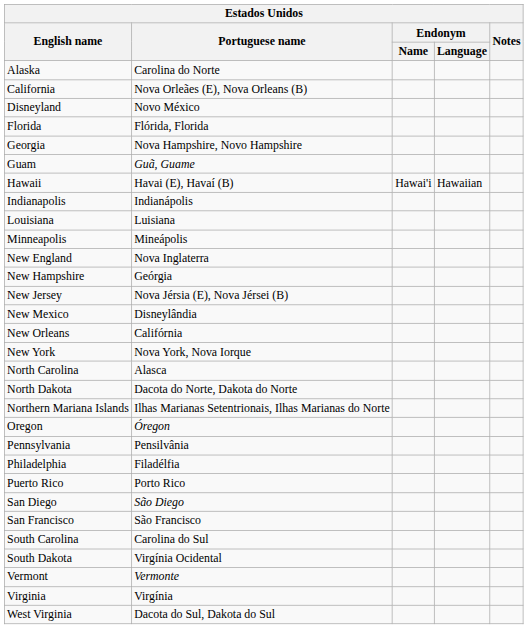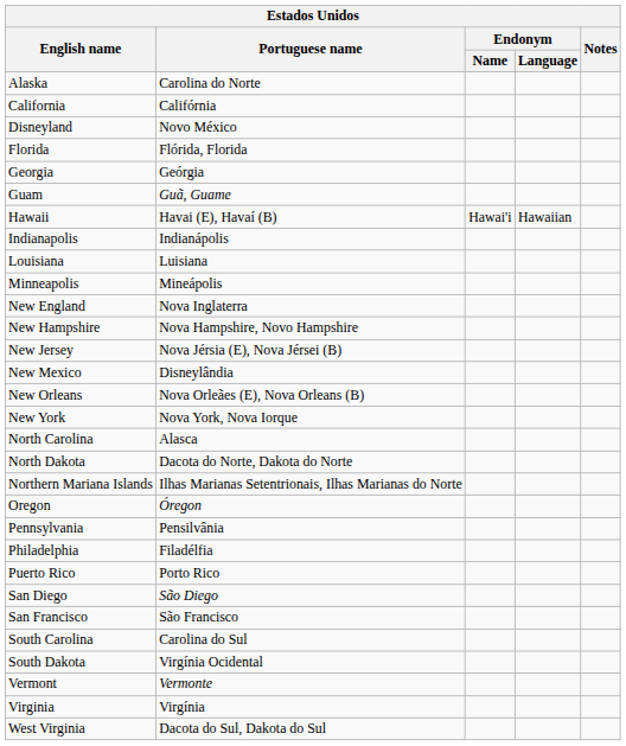California | Portuguese name: Nova Orleães (E), Nova Orleans (B) -> Califórnia
Georgia | Portuguese name: Nova Hampshire, Novo Hampshire -> Geórgia
New Hampshire | Portuguese name: Geórgia -> Nova Hampshire, Novo Hampshire
New Orleans | Portuguese name: Califórnia -> Nova Orleães (E), Nova Orleans (B)
